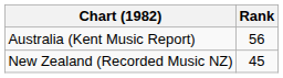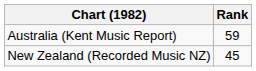Australia (Kent Music Report) | Rank: 56 -> 59
